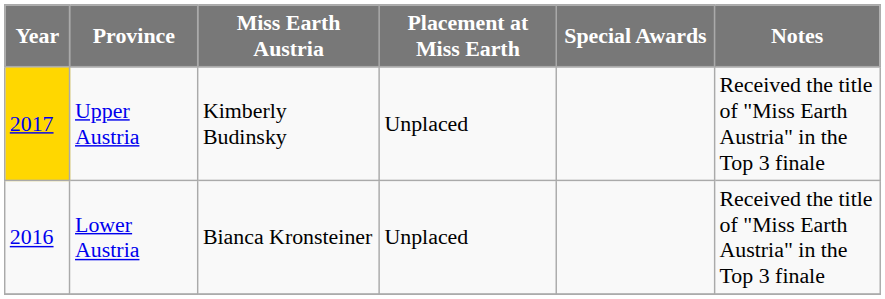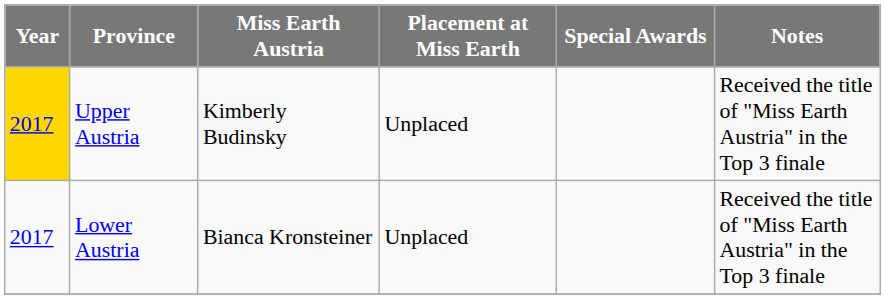Lower Austria | Year: 2016 -> 2017
